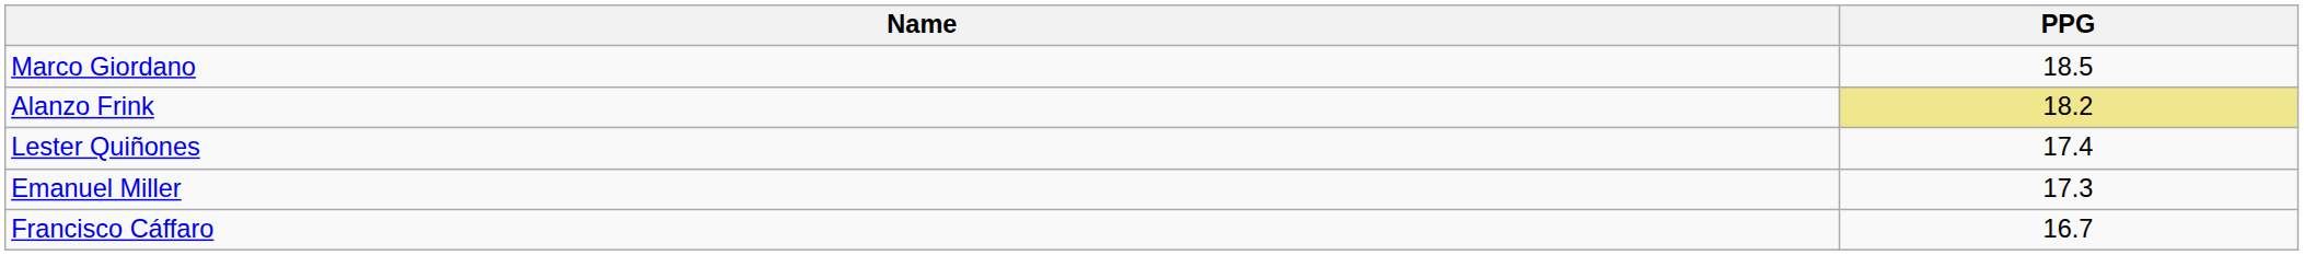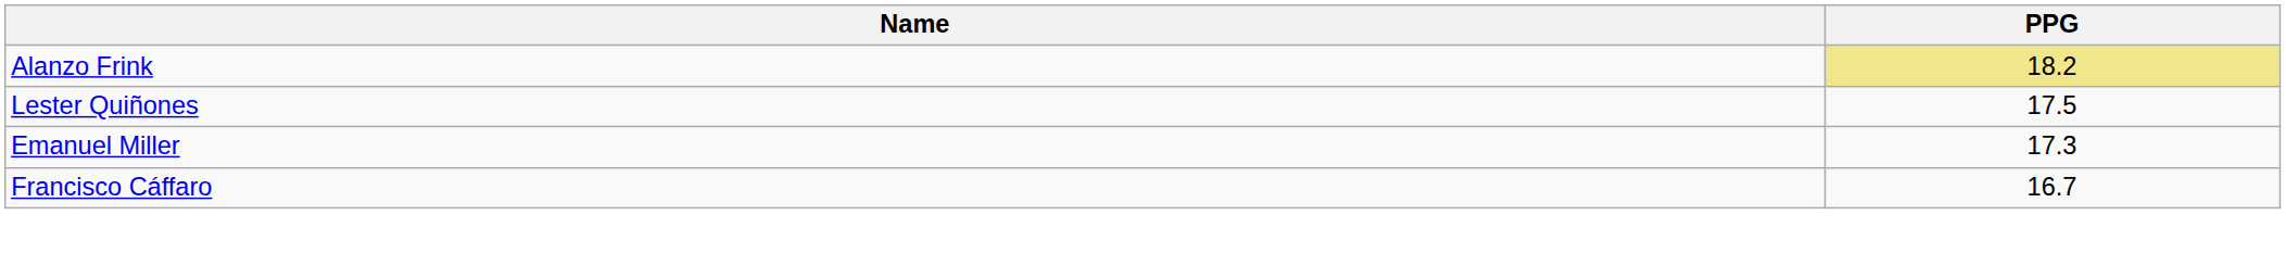- row: Marco Giordano | 18.5
Lester Quiñones | PPG: 17.4 -> 17.5
